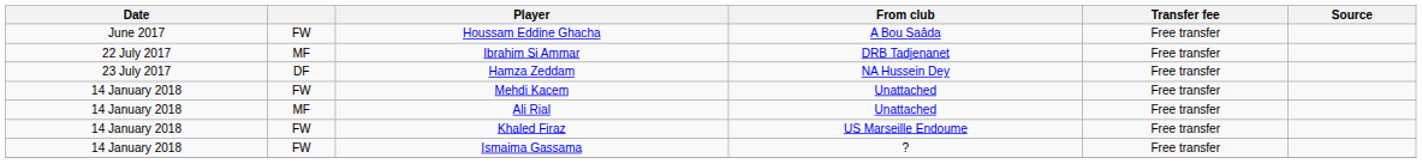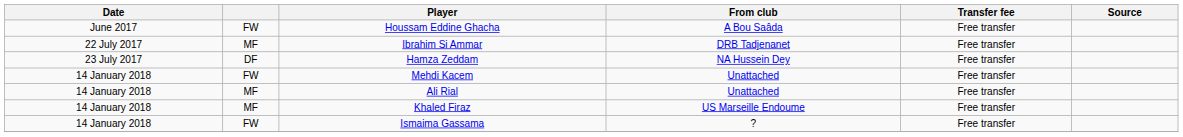Khaled Firaz | column 2: FW -> MF
